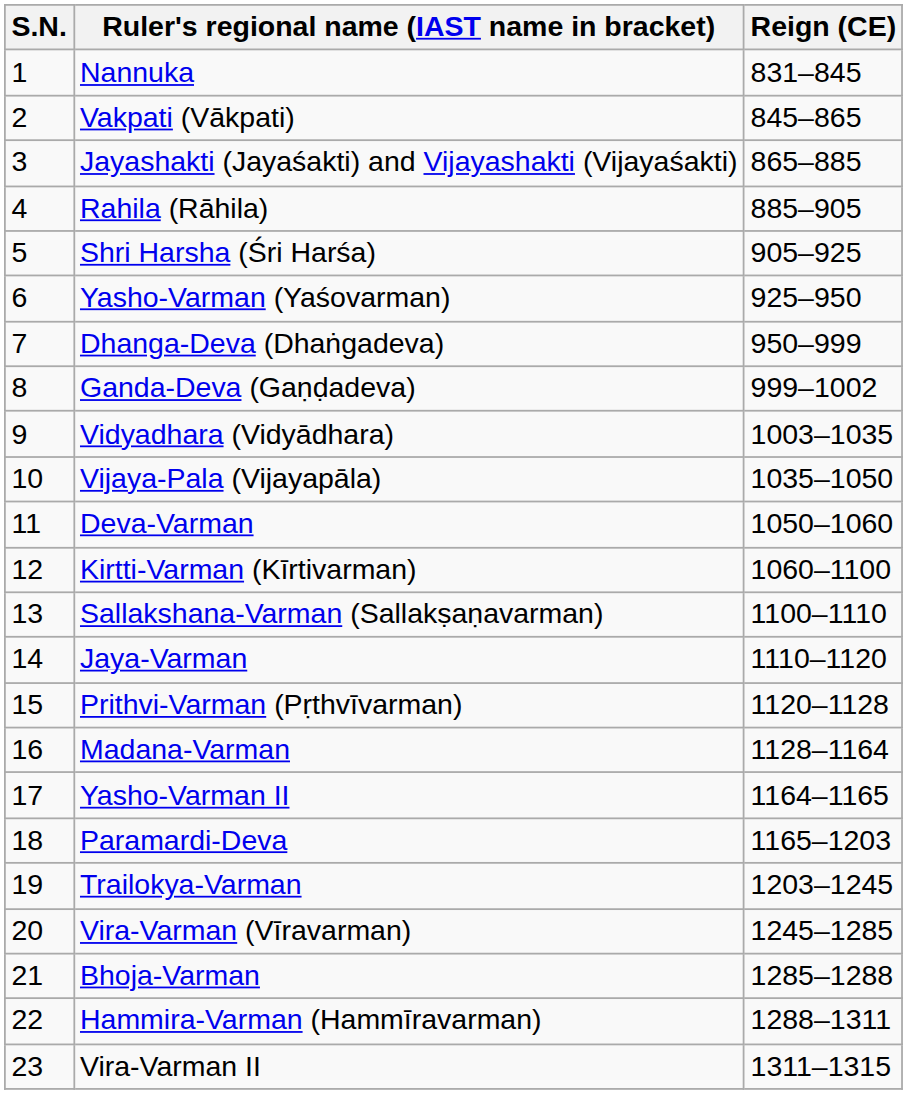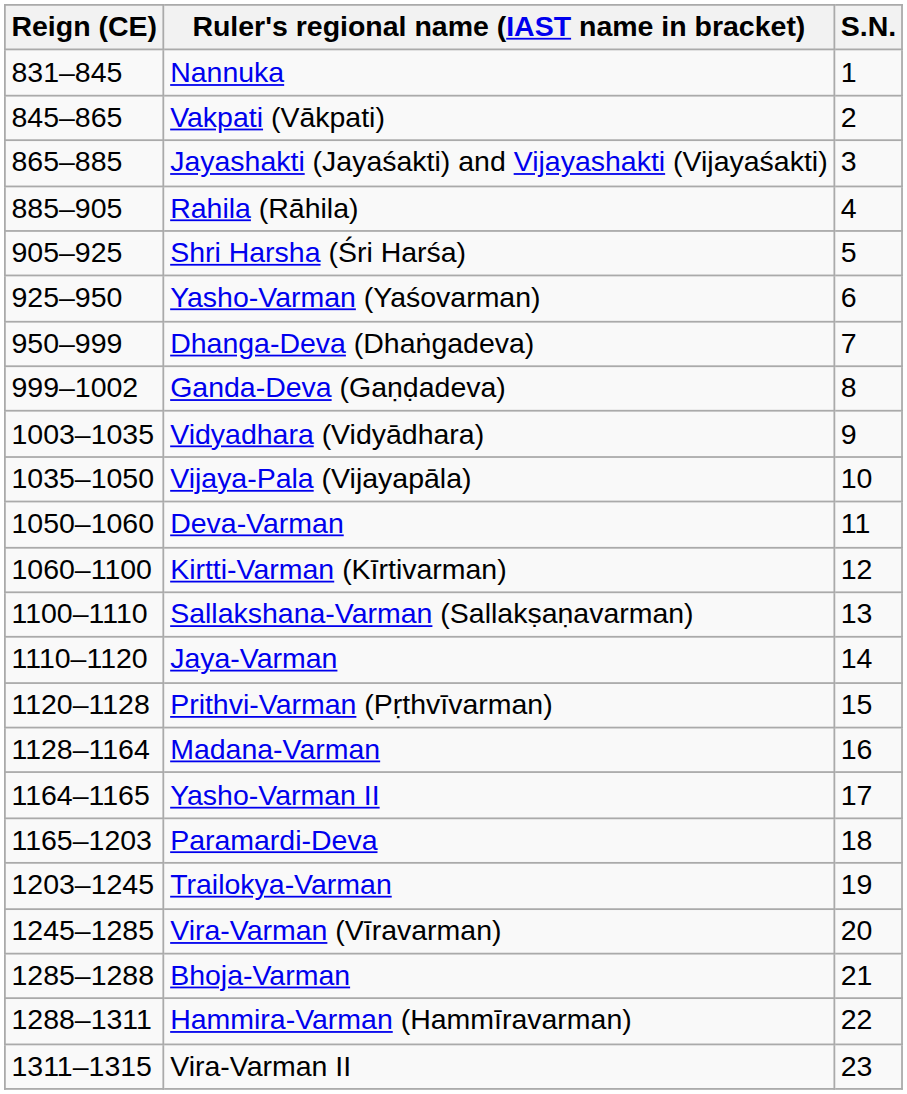columns swapped: S.N. <-> Reign (CE)
